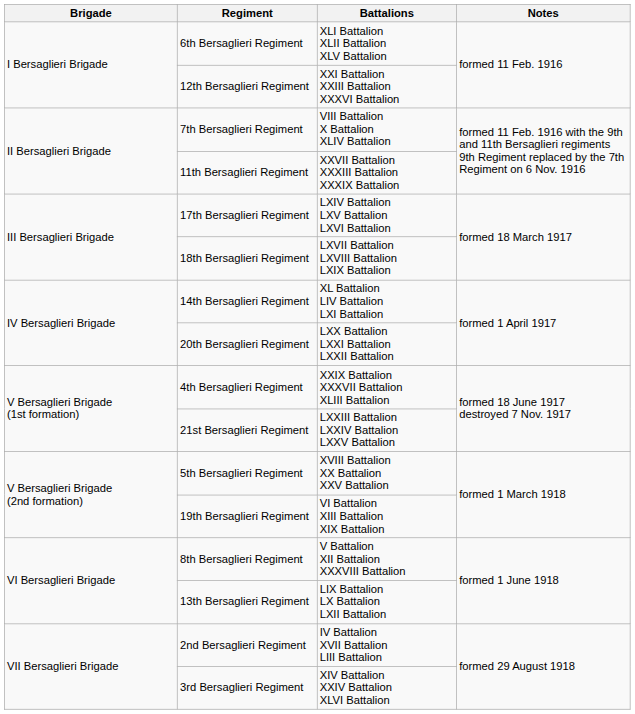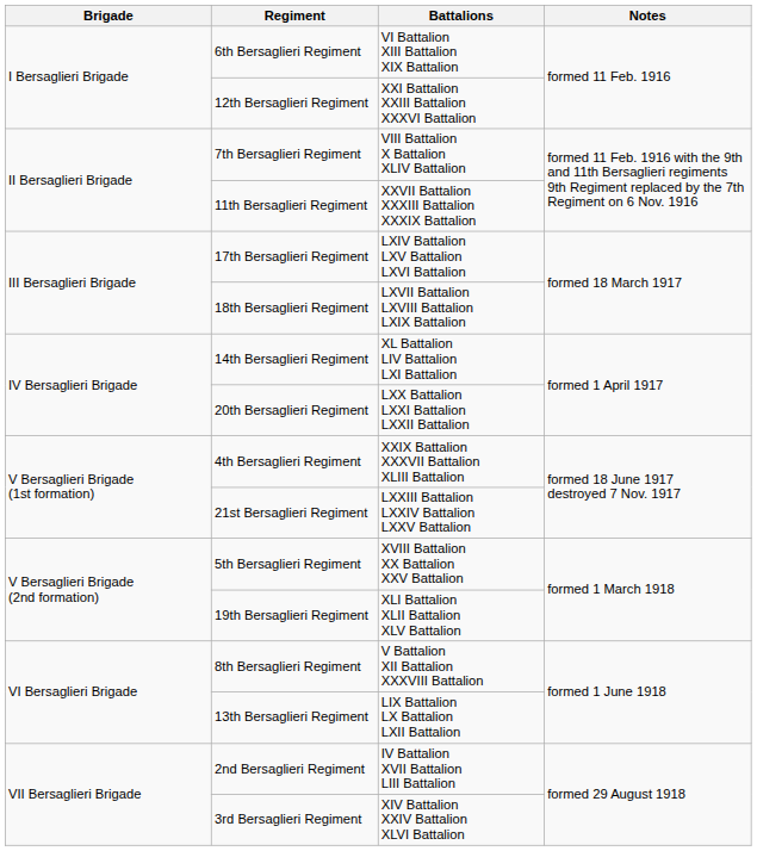6th Bersaglieri Regiment | Battalions: XLI Battalion XLII Battalion XLV Battalion -> VI Battalion XIII Battalion XIX Battalion
19th Bersaglieri Regiment | Battalions: VI Battalion XIII Battalion XIX Battalion -> XLI Battalion XLII Battalion XLV Battalion
